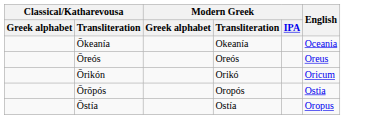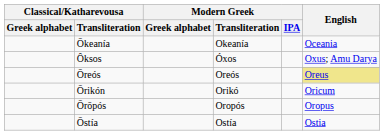+ row: Ôksos | Óxos | Oxus; Amu Darya
Ōreós | English: no background -> khaki background
Ōrōpós | English: Ostia -> Oropus
Ōstía | English: Oropus -> Ostia
